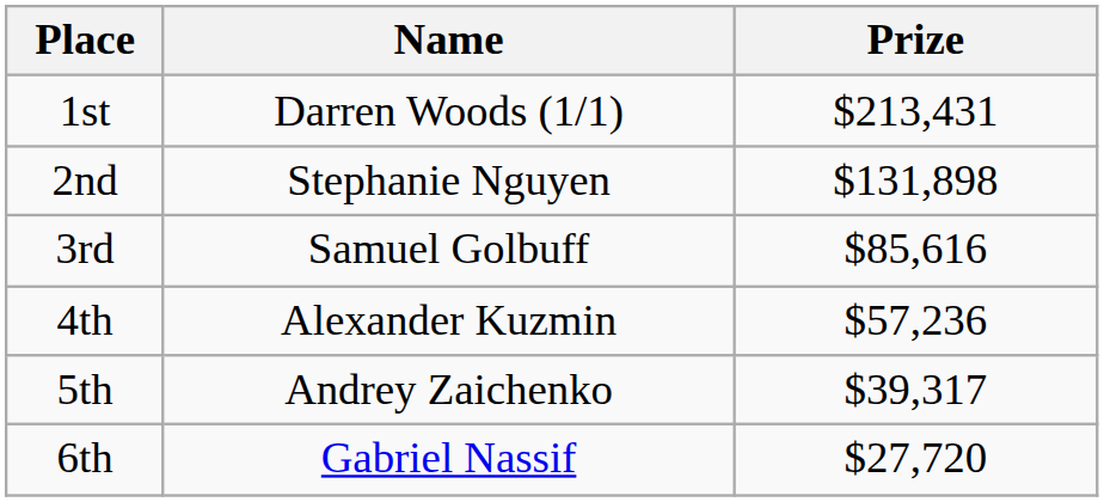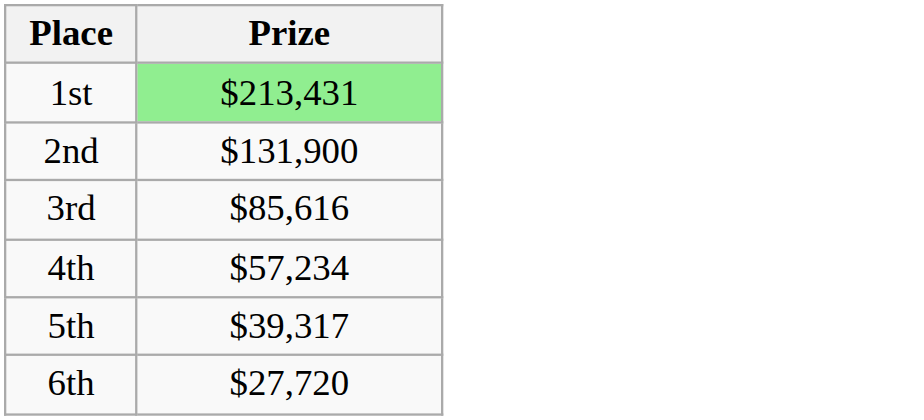- column: Name | Darren Woods (1/1) | Stephanie Nguyen | Samuel Golbuff | Alexander Kuzmin | Andrey Zaichenko | Gabriel Nassif
1st | Prize: no background -> lightgreen background
2nd | Prize: $131,898 -> $131,900
4th | Prize: $57,236 -> $57,234
